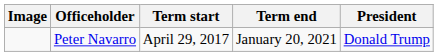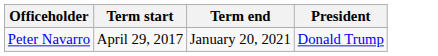- column: Image
